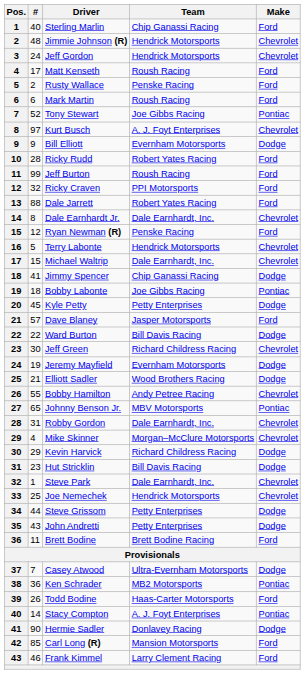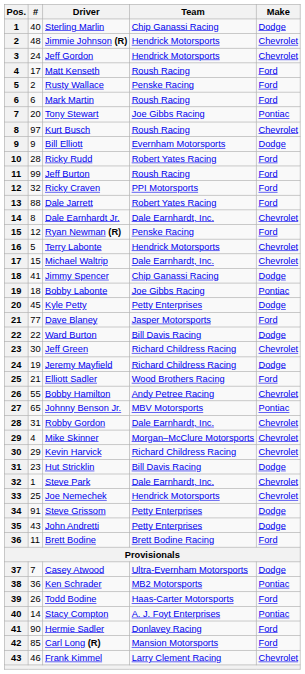Sterling Marlin | Make: Ford -> Dodge
Tony Stewart | #: 52 -> 20
Kurt Busch | Team: A. J. Foyt Enterprises -> Roush Racing
Dave Blaney | #: 57 -> 77
Jeremy Mayfield | Team: Evernham Motorsports -> Richard Childress Racing
Elliott Sadler | Make: Dodge -> Ford
Kevin Harvick | Make: Dodge -> Chevrolet
Steve Grissom | #: 44 -> 91
Hermie Sadler | Make: Dodge -> Ford
Frank Kimmel | Make: Ford -> Chevrolet
